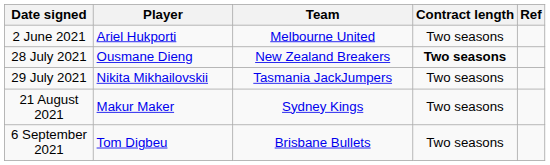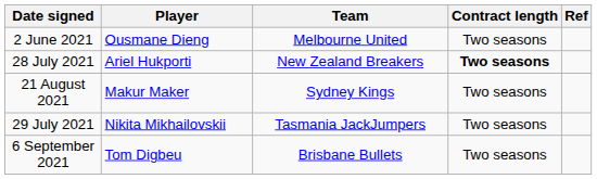2 June 2021 | Player: Ariel Hukporti -> Ousmane Dieng
28 July 2021 | Player: Ousmane Dieng -> Ariel Hukporti
rows swapped: 29 July 2021 <-> 21 August 2021
